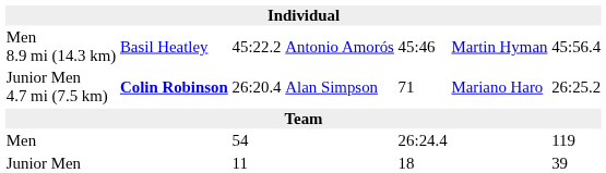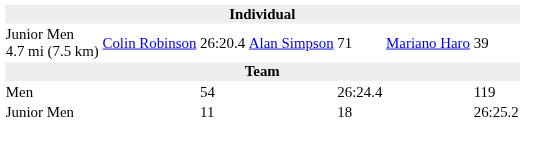- row: Men 8.9 mi (14.3 km) | Basil Heatley | 45:22.2 | Antonio Amorós | 45:46 | Martin Hyman | 45:56.4
Junior Men 4.7 mi (7.5 km) | column 2: bold -> normal
Junior Men 4.7 mi (7.5 km) | column 7: 26:25.2 -> 39
Junior Men | column 7: 39 -> 26:25.2
